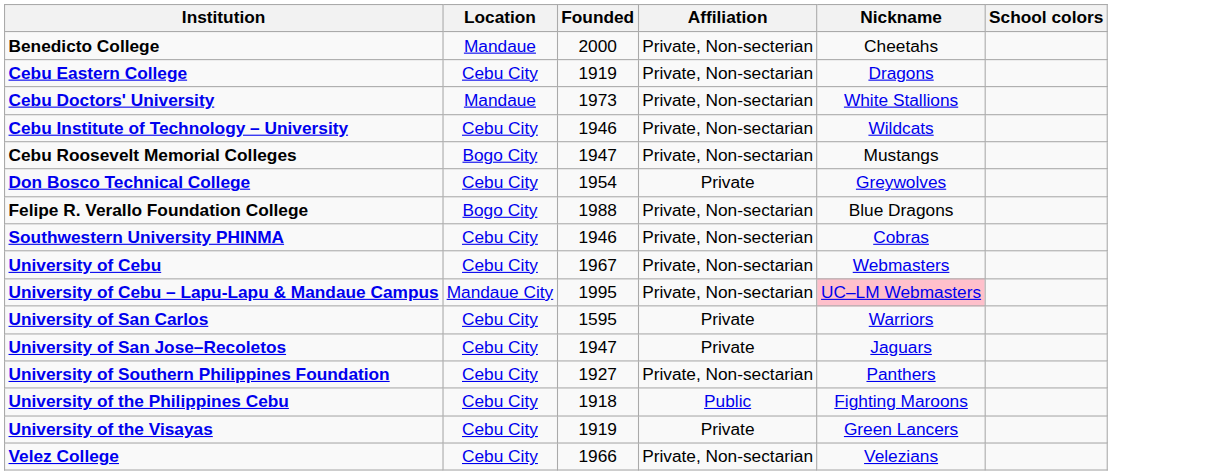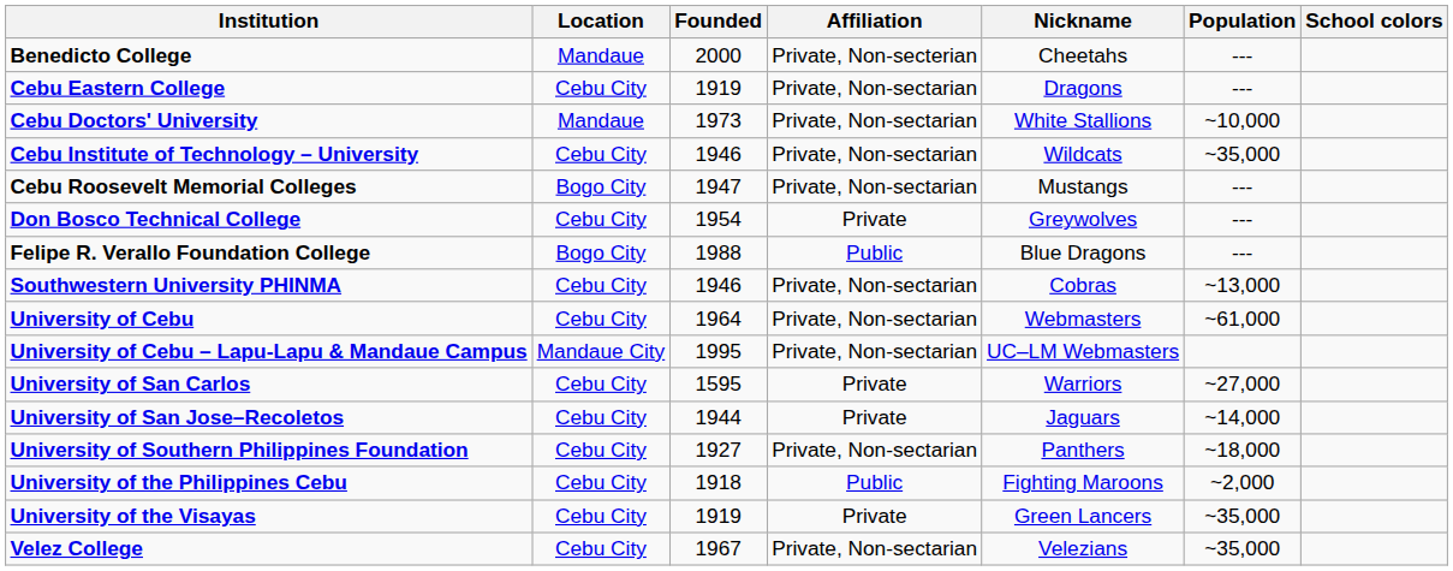+ column: Population | --- | --- | ~10,000 | ~35,000 | --- | --- | --- | ~13,000 | ~61,000 | ~27,000 | ~14,000 | ~18,000 | ~2,000 | ~35,000 | ~35,000
Felipe R. Verallo Foundation College | Affiliation: Private, Non-sectarian -> Public
Southwestern University PHINMA | Affiliation: Private, Non-secterian -> Private, Non-sectarian
University of Cebu | Founded: 1967 -> 1964
University of Cebu – Lapu-Lapu & Mandaue Campus | Nickname: pink background -> no background
University of San Jose–Recoletos | Founded: 1947 -> 1944
Velez College | Founded: 1966 -> 1967
